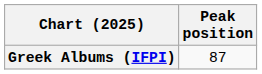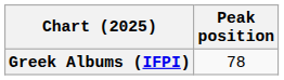Greek Albums (IFPI) | Peak position: 87 -> 78
